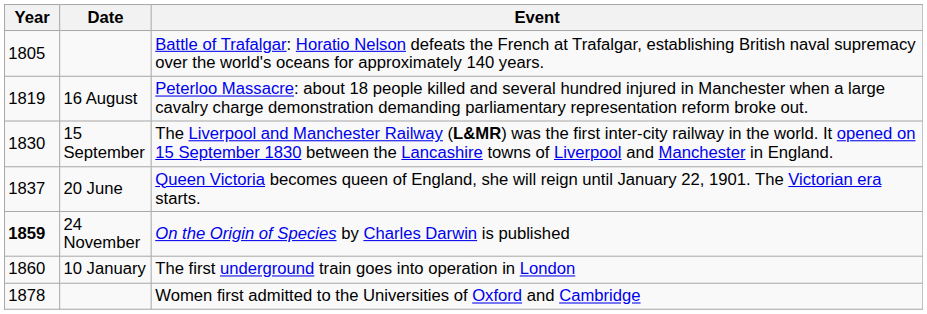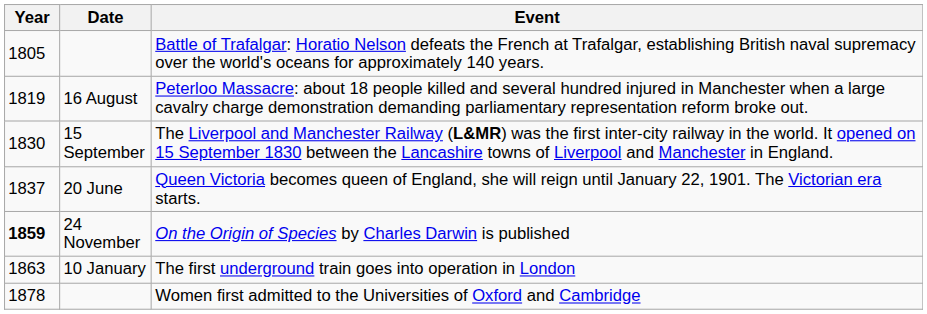The first underground train goes into operation in London | Year: 1860 -> 1863
